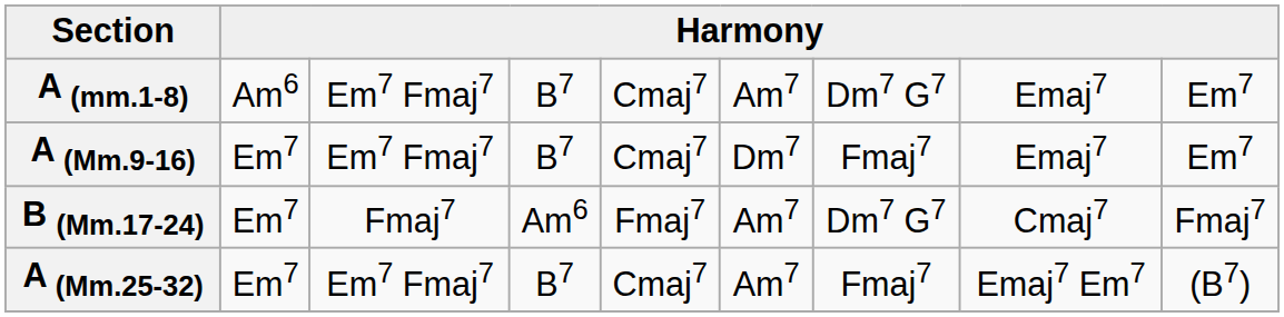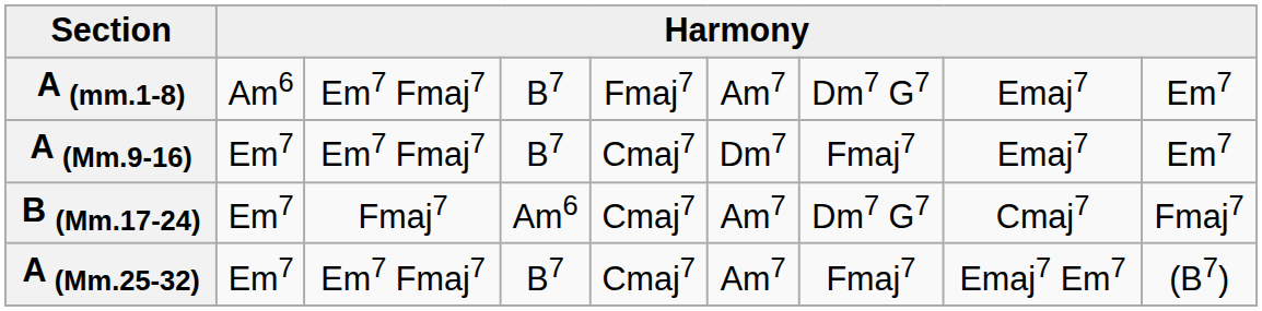A (mm.1-8) | column 5: Cmaj7 -> Fmaj7
B (Mm.17-24) | column 5: Fmaj7 -> Cmaj7
